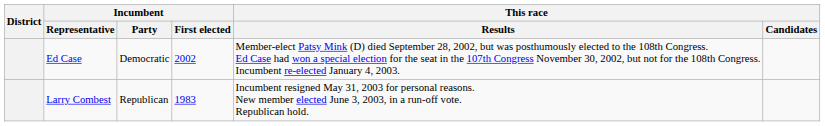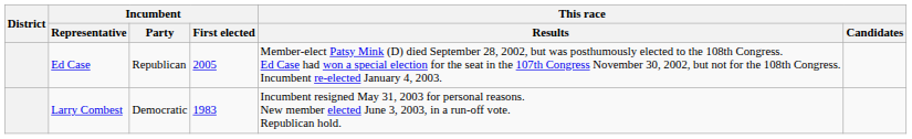Ed Case | Incumbent / Party: Democratic -> Republican
Ed Case | Incumbent / First elected: 2002 -> 2005
Larry Combest | Incumbent / Party: Republican -> Democratic
